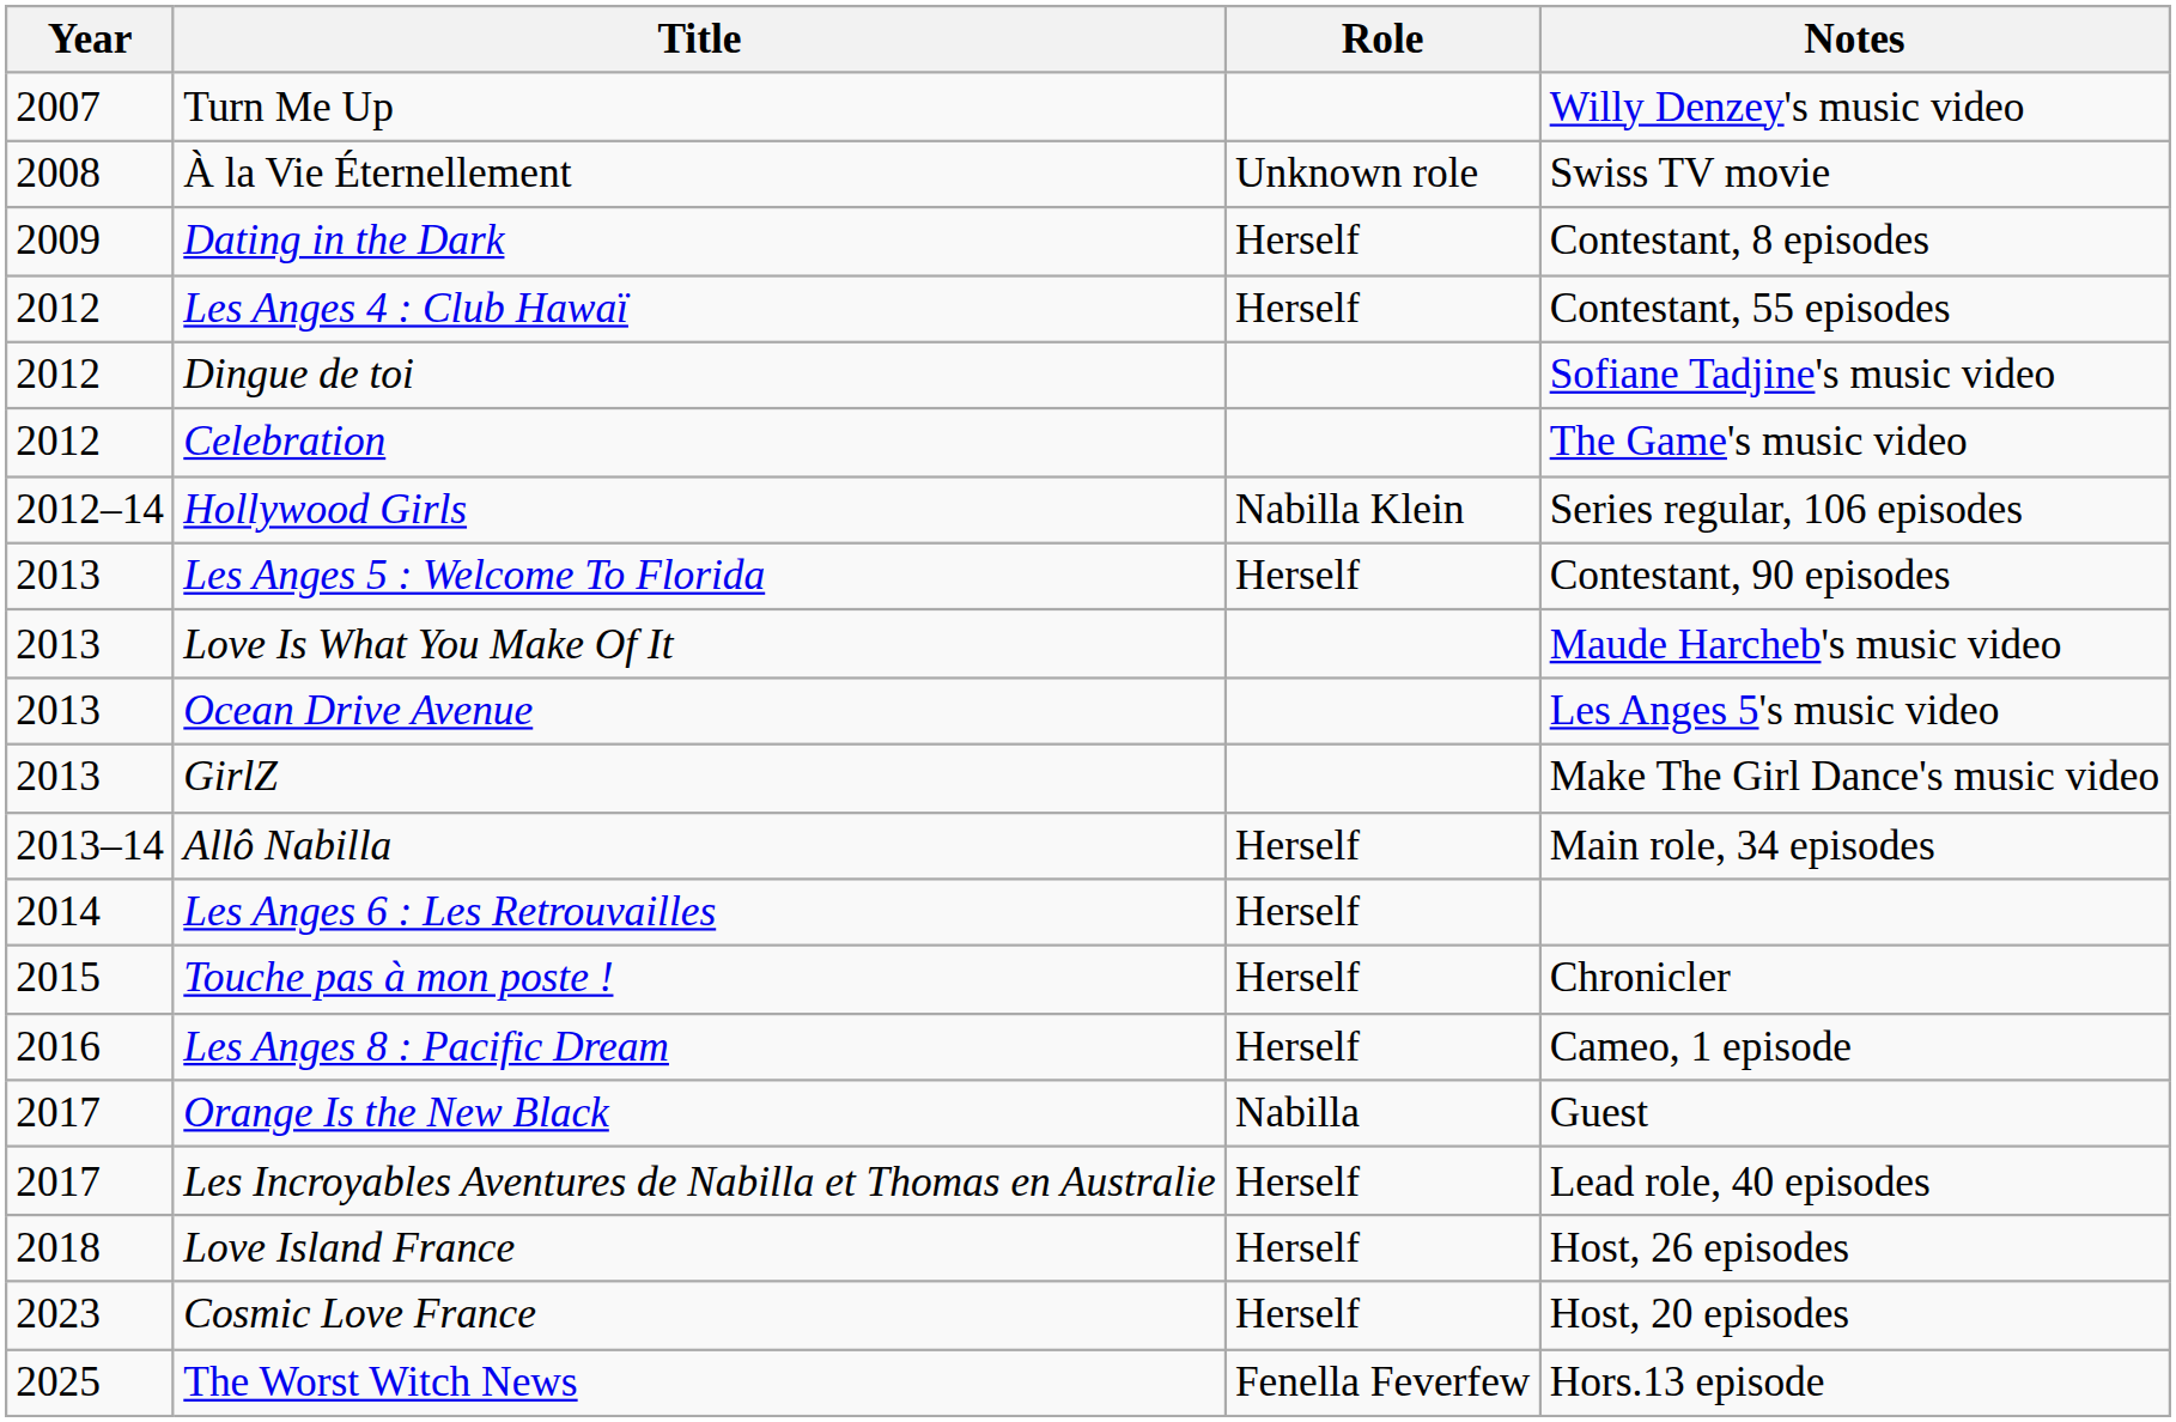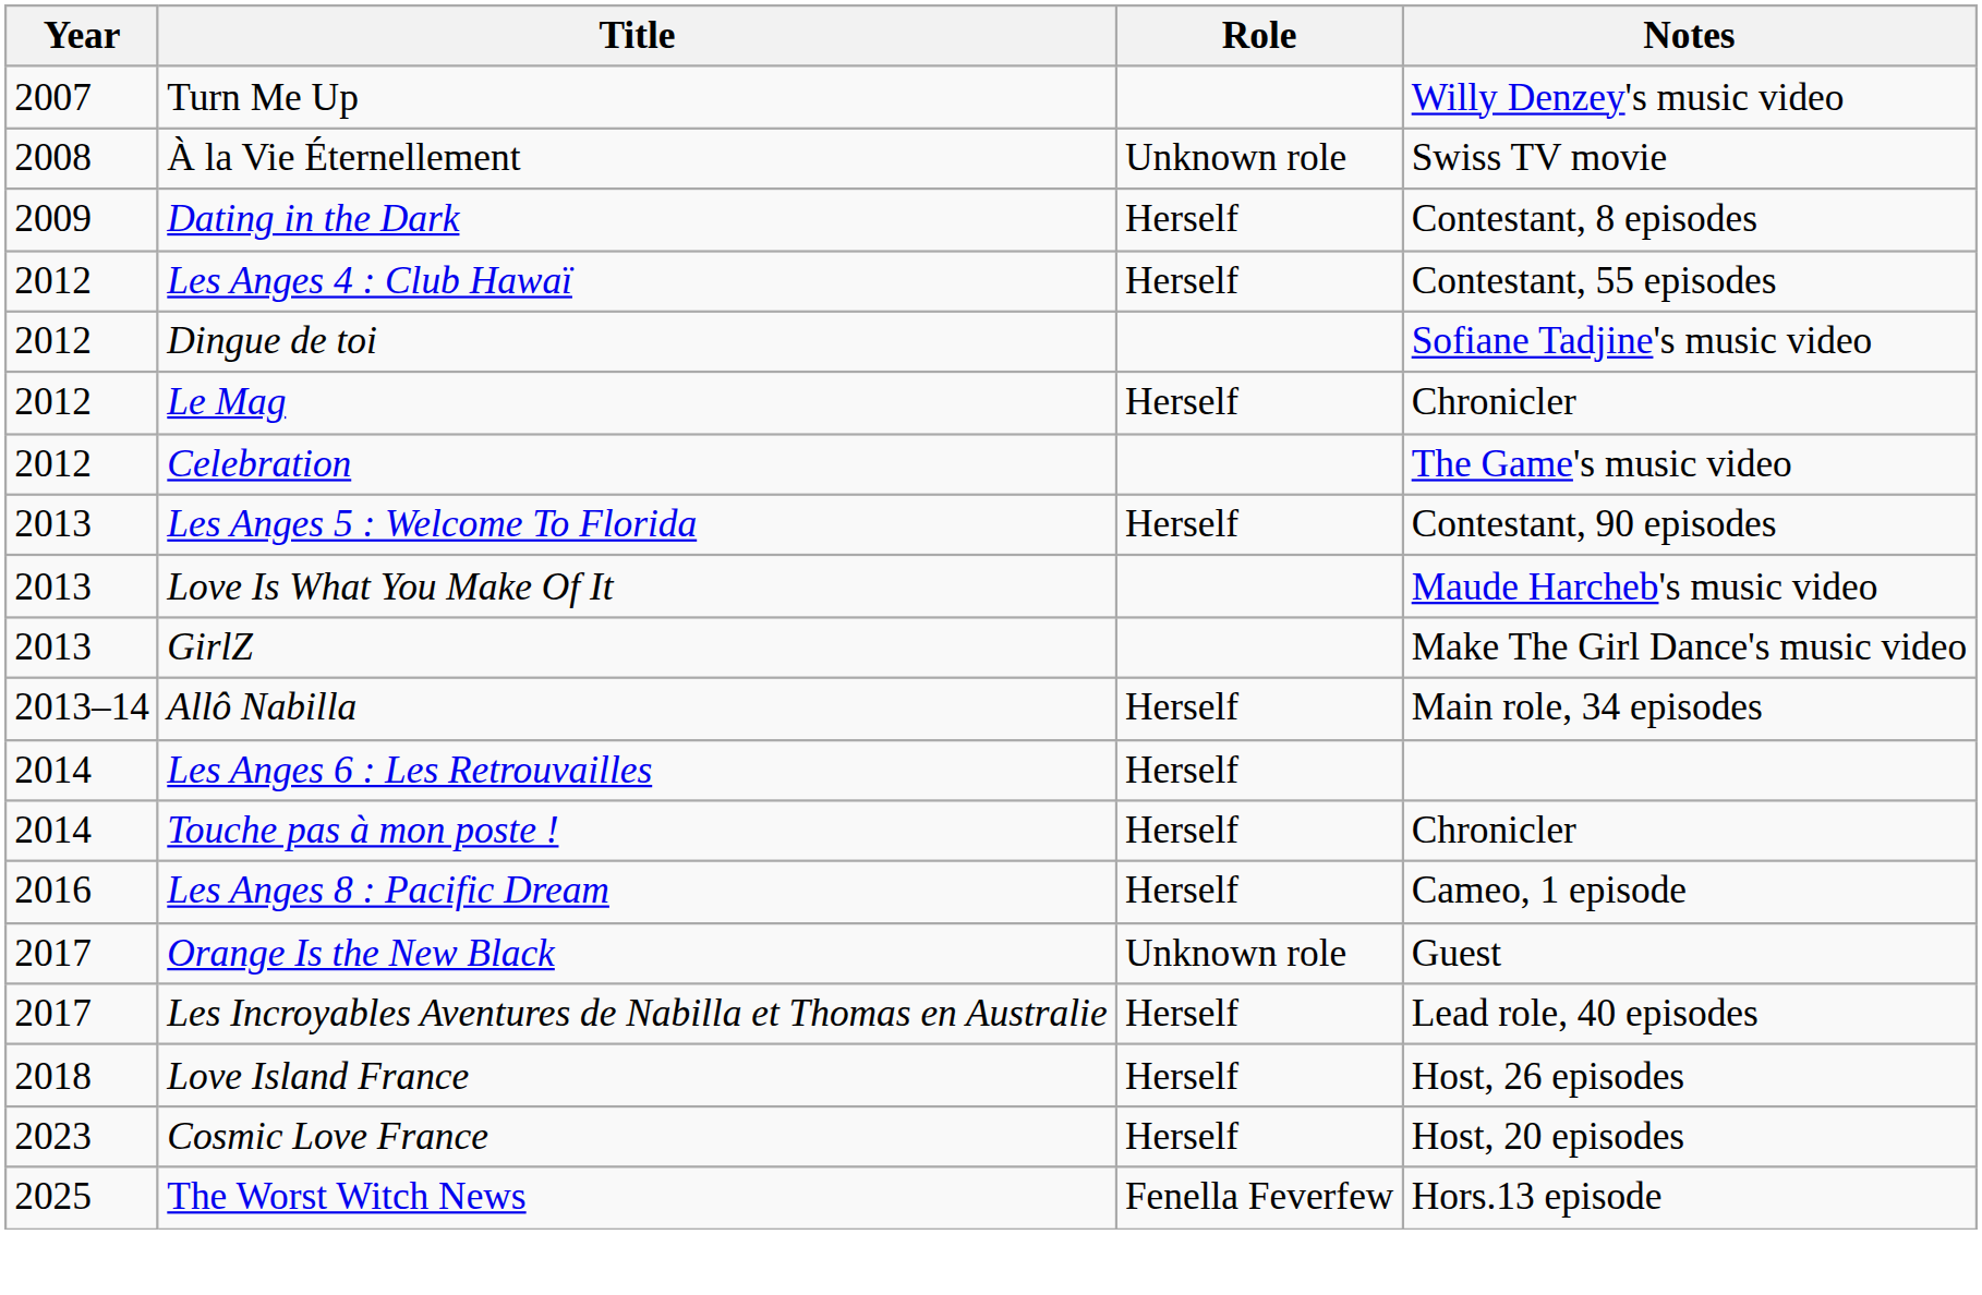+ row: 2012 | Le Mag | Herself | Chronicler
- row: 2012–14 | Hollywood Girls | Nabilla Klein | Series regular, 106 episodes
- row: 2013 | Ocean Drive Avenue | Les Anges 5's music video
Touche pas à mon poste ! | Year: 2015 -> 2014
Orange Is the New Black | Role: Nabilla -> Unknown role
